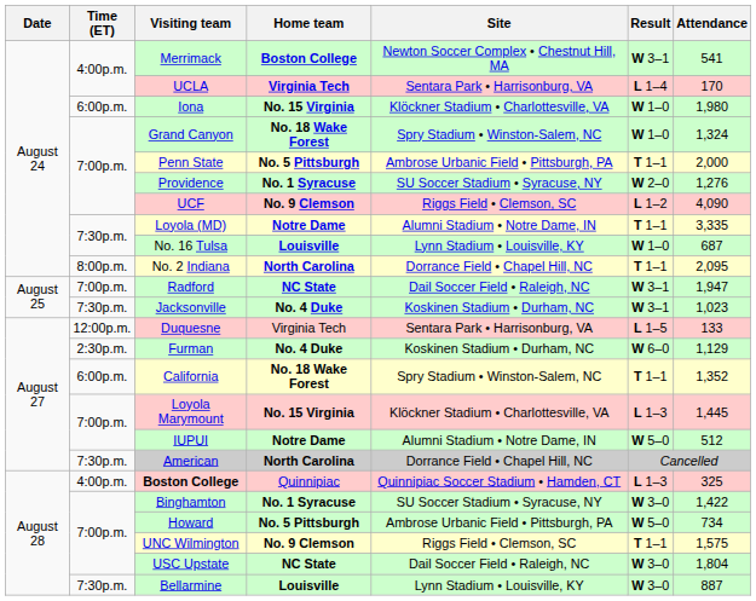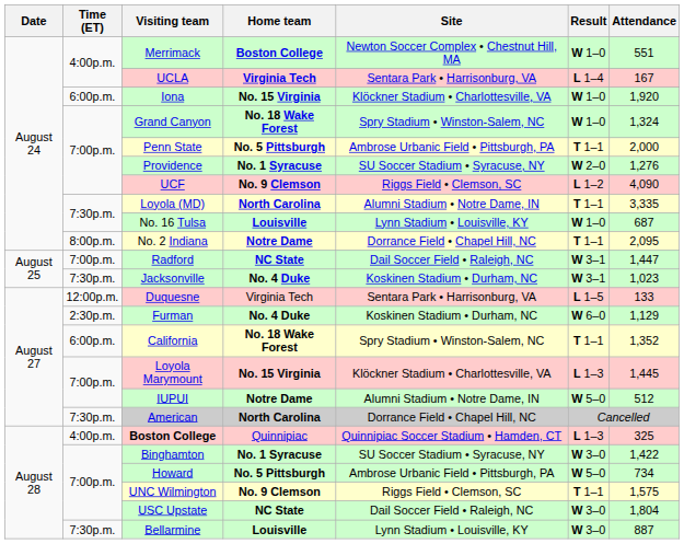Merrimack | Result: W 3–1 -> W 1–0
Merrimack | Attendance: 541 -> 551
UCLA | Attendance: 170 -> 167
Iona | Attendance: 1,980 -> 1,920
Loyola (MD) | Home team: Notre Dame -> North Carolina
No. 2 Indiana | Home team: North Carolina -> Notre Dame
Radford | Attendance: 1,947 -> 1,447
